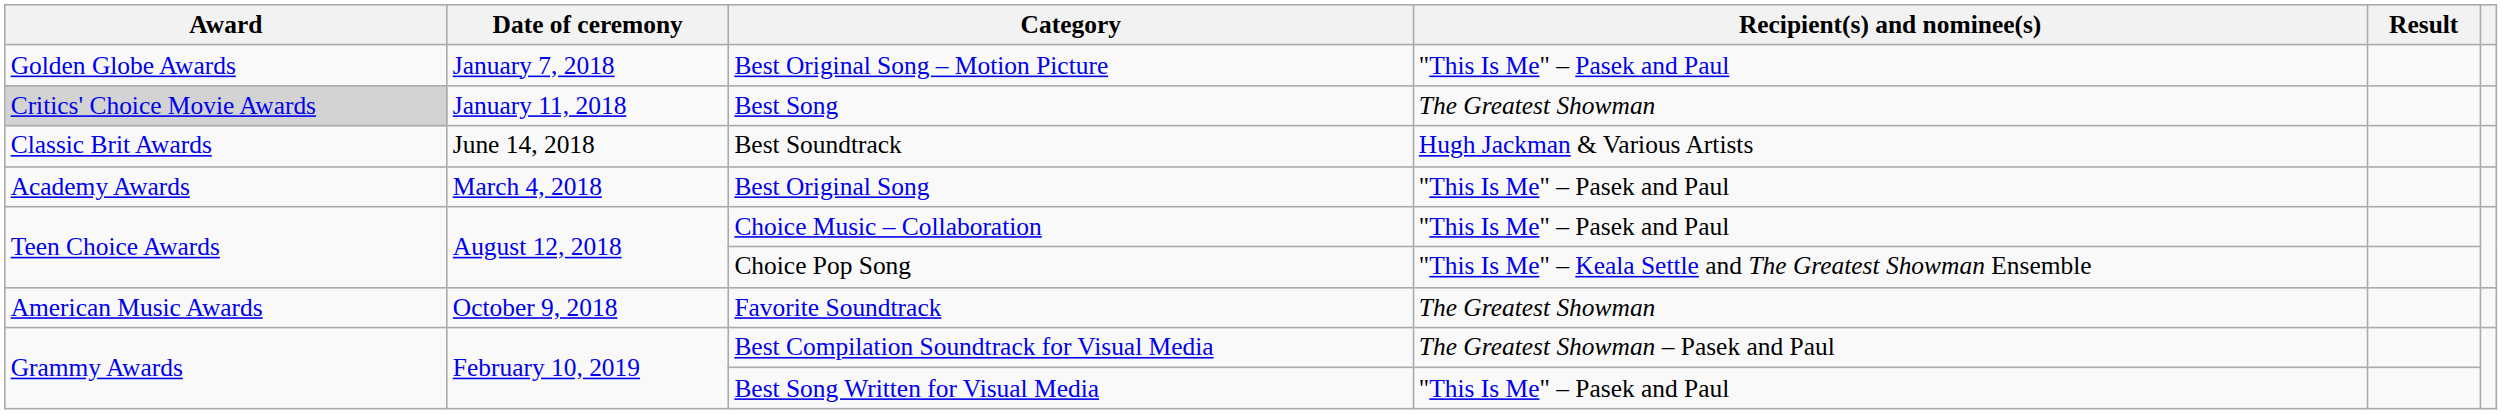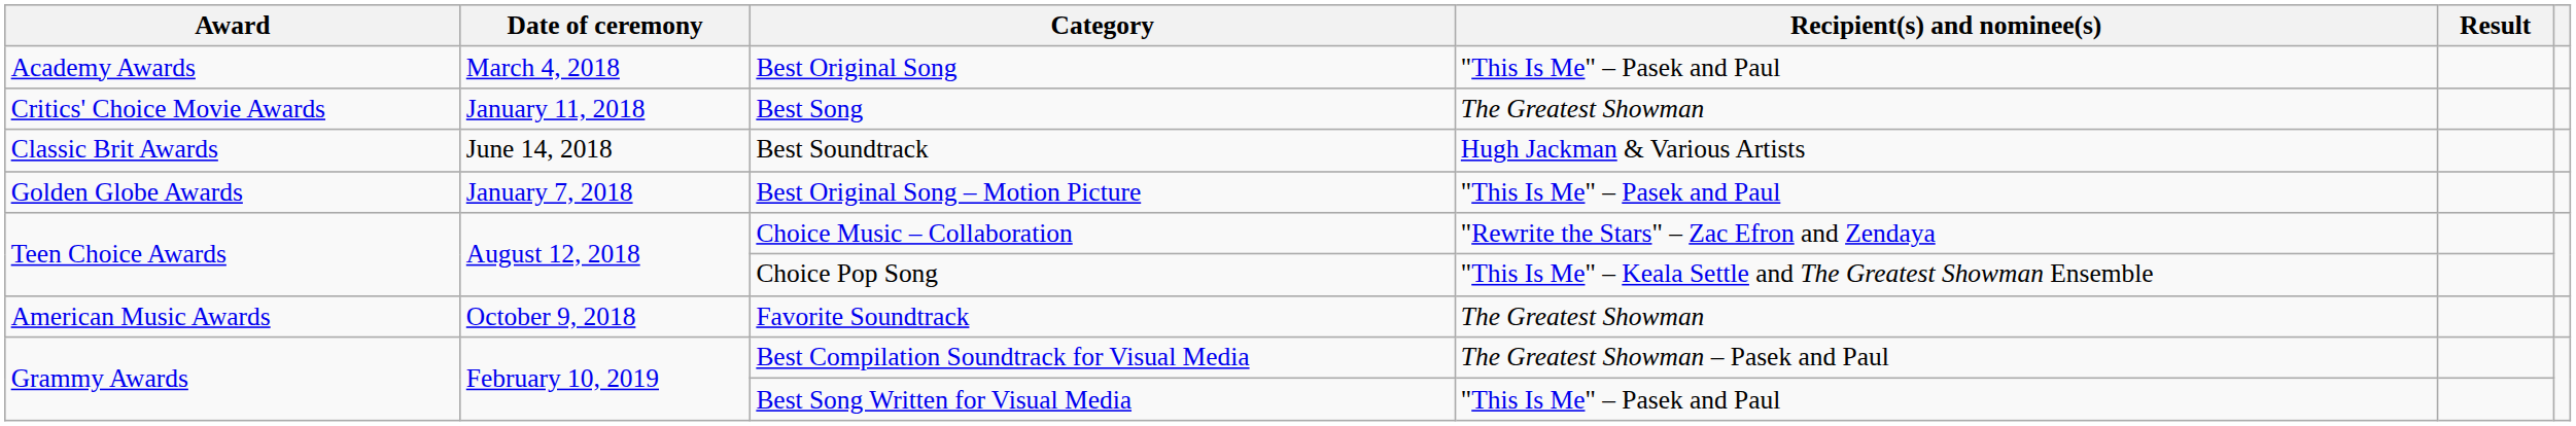rows swapped: Best Original Song – Motion Picture <-> Best Original Song
Best Song | Award: lightgrey background -> no background
Choice Music – Collaboration | Recipient(s) and nominee(s): "This Is Me" – Pasek and Paul -> "Rewrite the Stars" – Zac Efron and Zendaya
